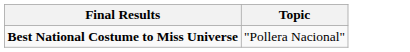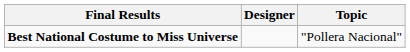+ column: Designer
